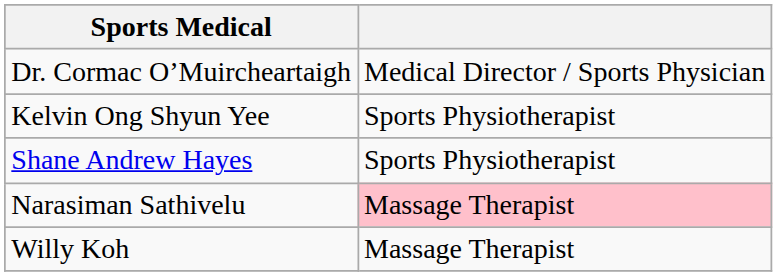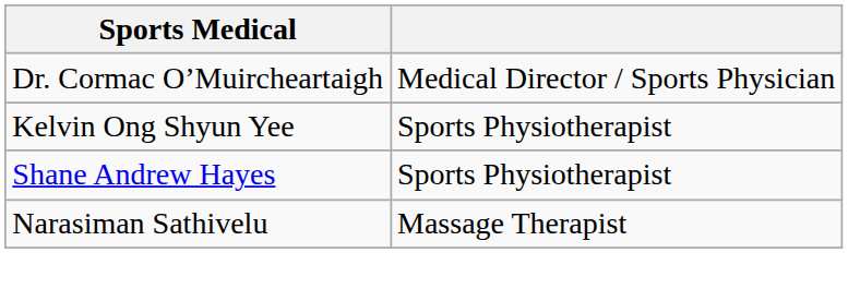Narasiman Sathivelu | column 2: pink background -> no background
- row: Willy Koh | Massage Therapist
